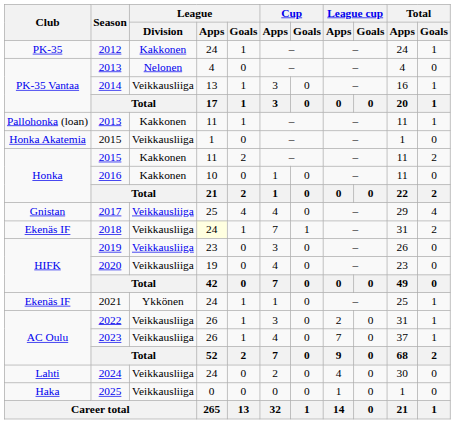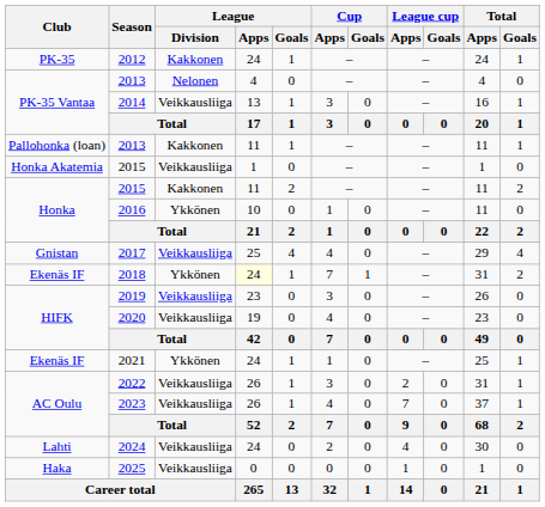2016 | League / Division: Kakkonen -> Ykkönen
2018 | League / Division: Veikkausliiga -> Ykkönen
